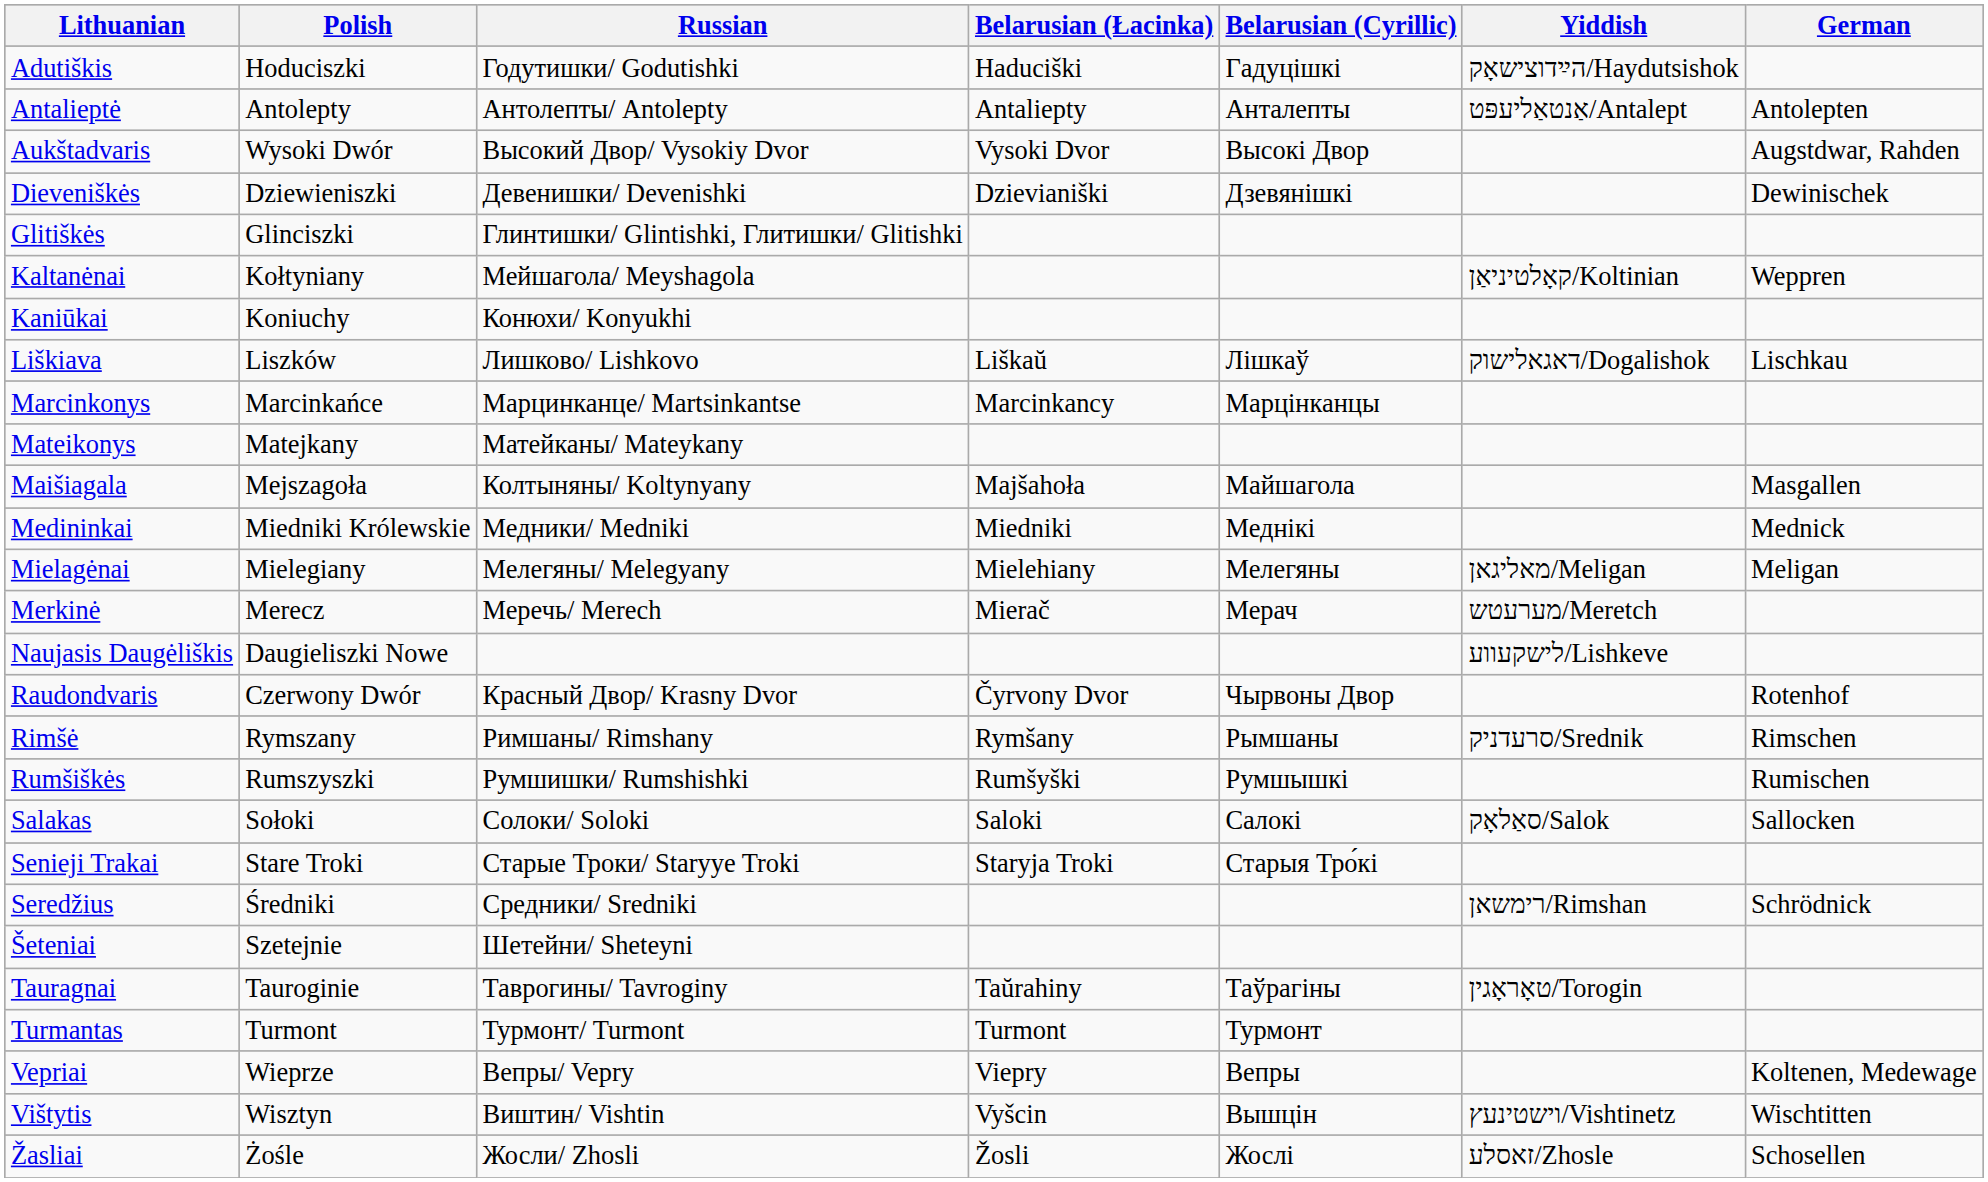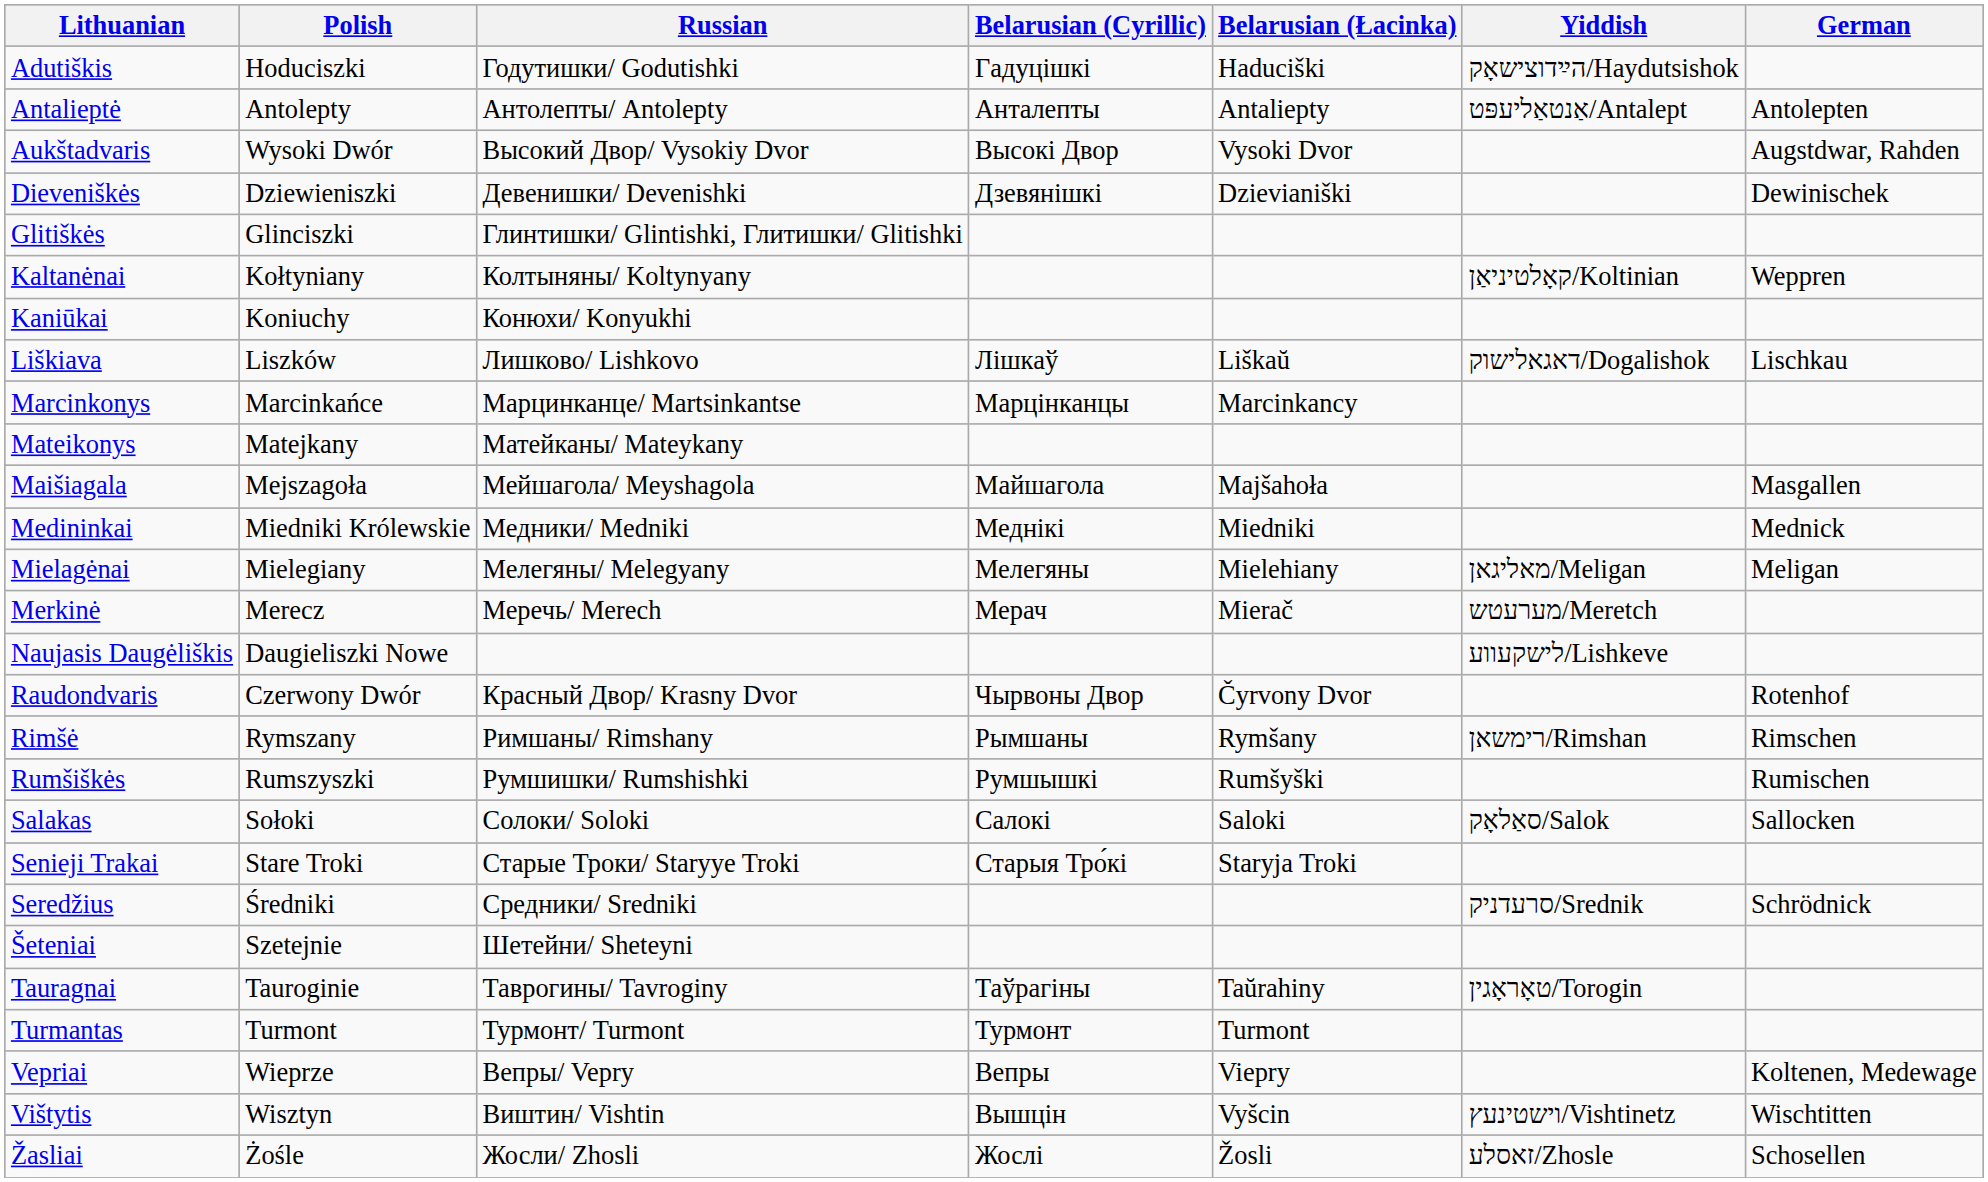columns swapped: Belarusian (Cyrillic) <-> Belarusian (Łacinka)
Kaltanėnai | Russian: Мейшагола/ Meyshagola -> Колтыняны/ Koltynyany
Maišiagala | Russian: Колтыняны/ Koltynyany -> Мейшагола/ Meyshagola
Rimšė | Yiddish: סרעדניק/Srednik -> רימשאן/Rimshan
Seredžius | Yiddish: רימשאן/Rimshan -> סרעדניק/Srednik
